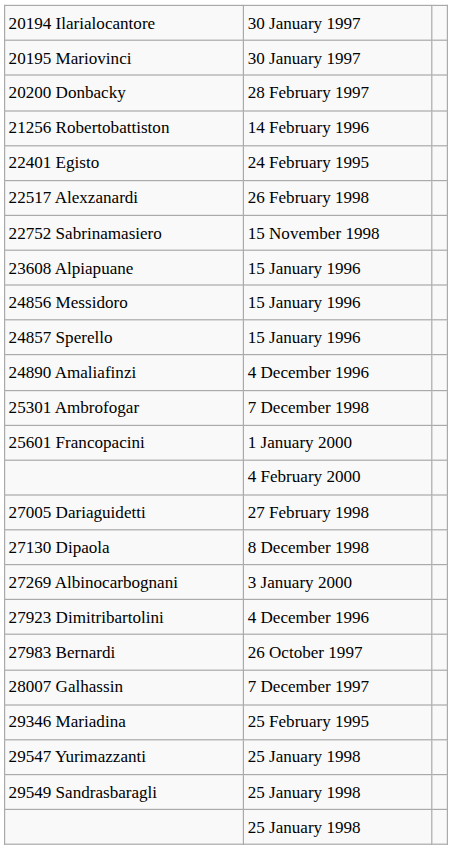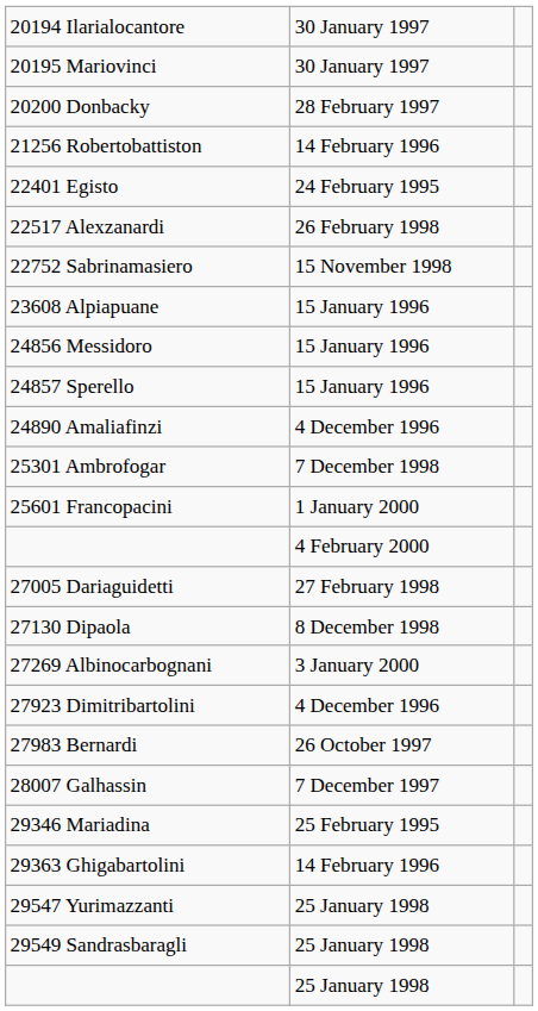+ row: 29363 Ghigabartolini | 14 February 1996
